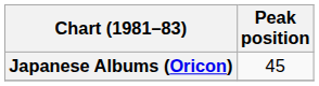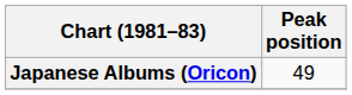Japanese Albums (Oricon) | Peak position: 45 -> 49
